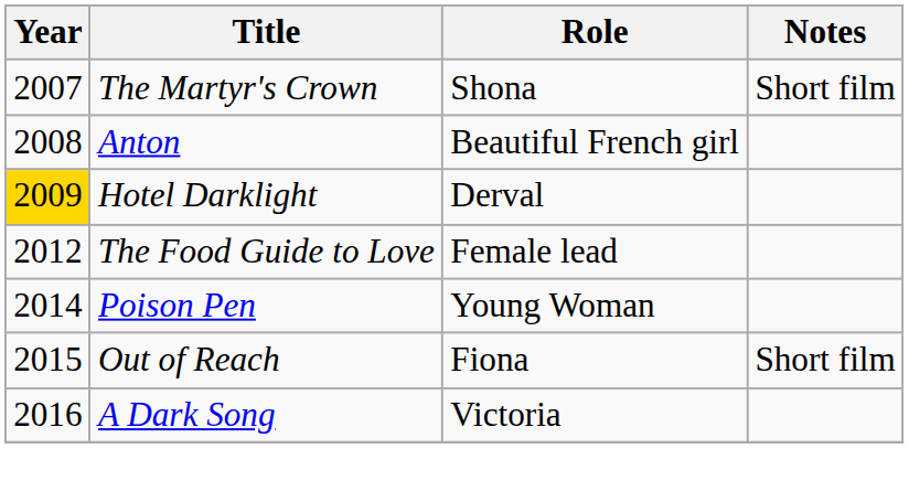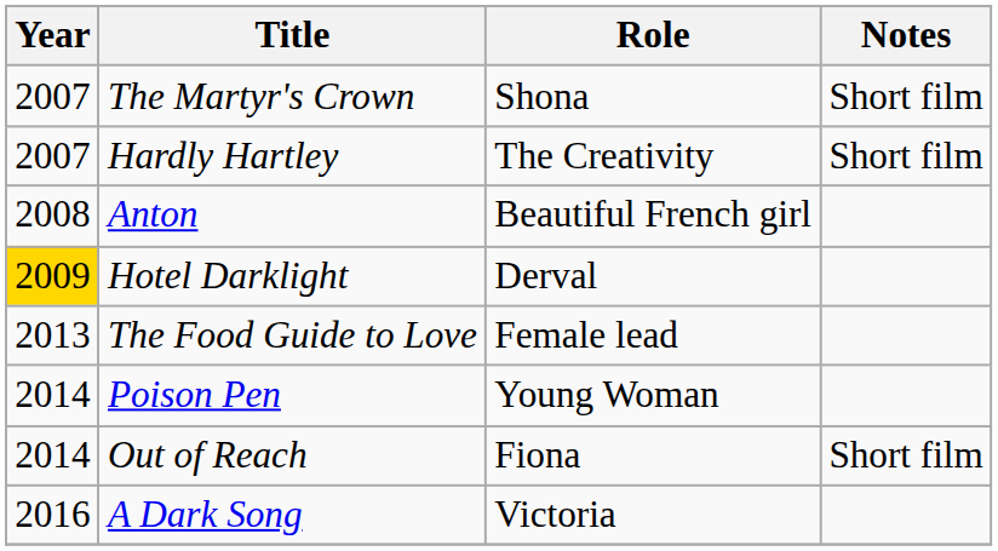+ row: 2007 | Hardly Hartley | The Creativity | Short film
The Food Guide to Love | Year: 2012 -> 2013
Out of Reach | Year: 2015 -> 2014
